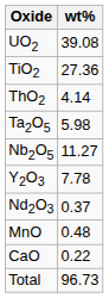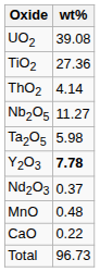rows swapped: Nb2O5 <-> Ta2O5
Y2O3 | wt%: normal -> bold
